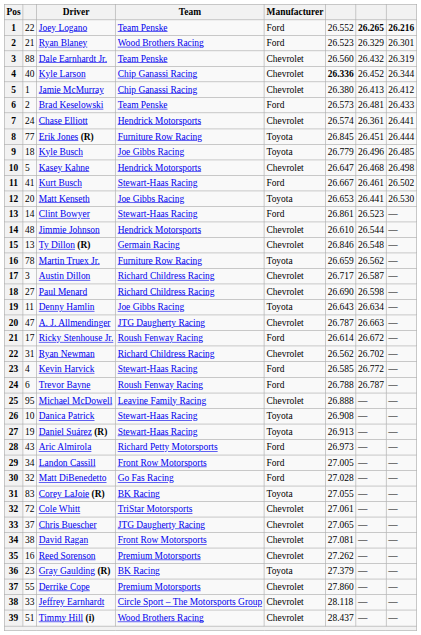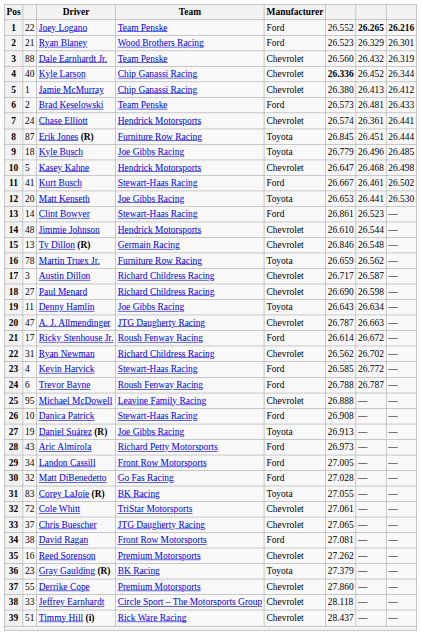Erik Jones (R) | column 2: 77 -> 87
Danica Patrick | Manufacturer: Toyota -> Ford
Daniel Suárez (R) | Team: Stewart-Haas Racing -> Joe Gibbs Racing
David Ragan | Manufacturer: Chevrolet -> Ford
Timmy Hill (i) | Team: Wood Brothers Racing -> Rick Ware Racing
